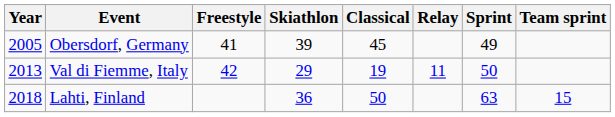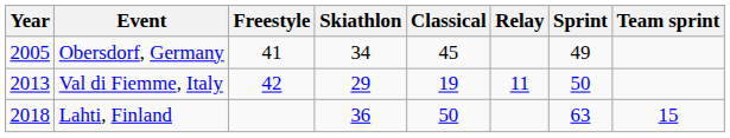Obersdorf, Germany | Skiathlon: 39 -> 34
